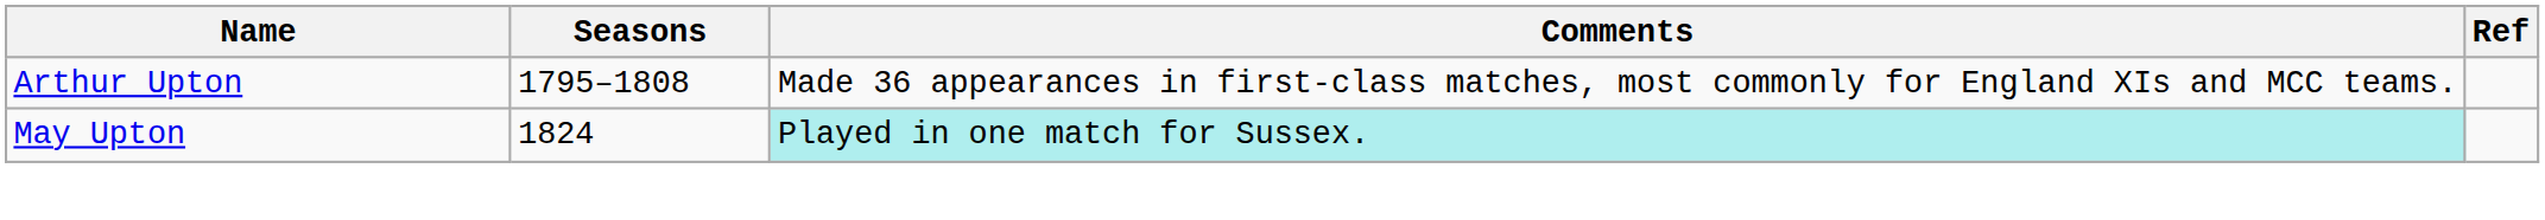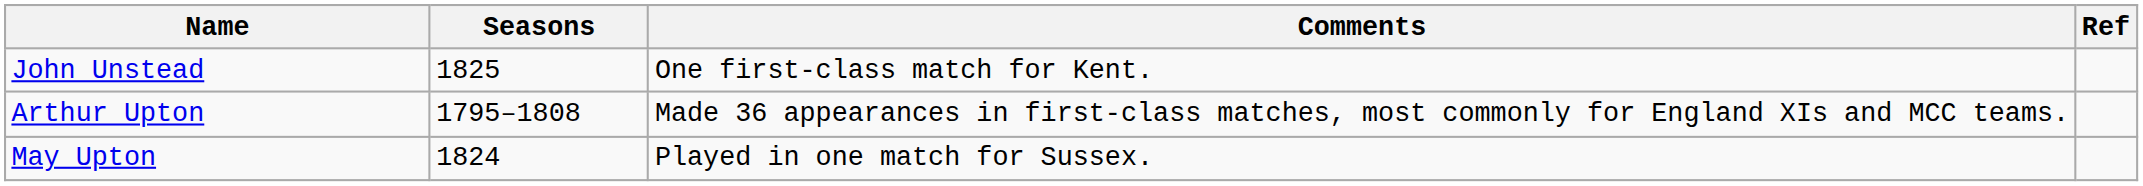+ row: John Unstead | 1825 | One first-class match for Kent.
May Upton | Comments: paleturquoise background -> no background
